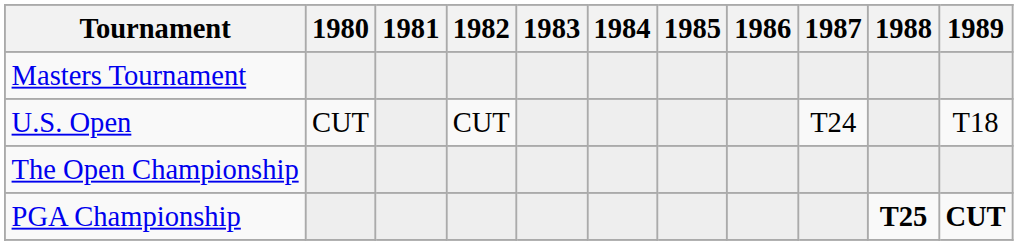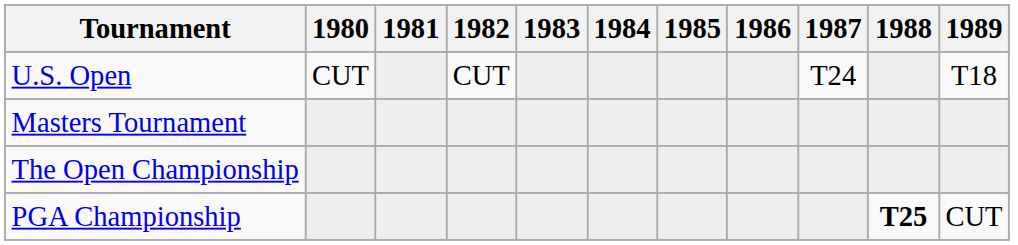rows swapped: Masters Tournament <-> U.S. Open
PGA Championship | 1989: bold -> normal
